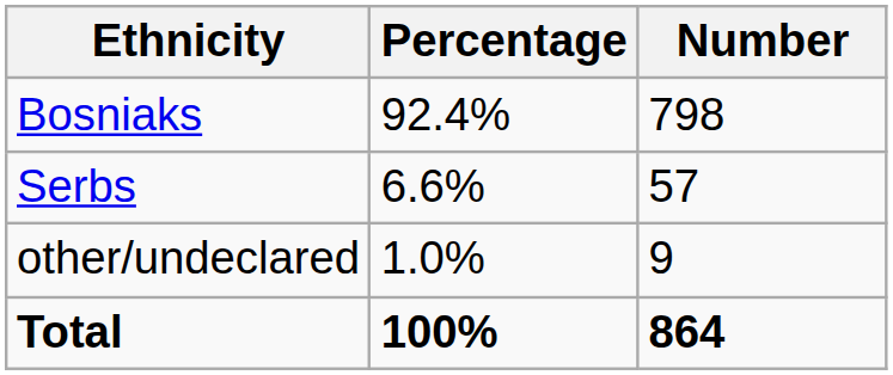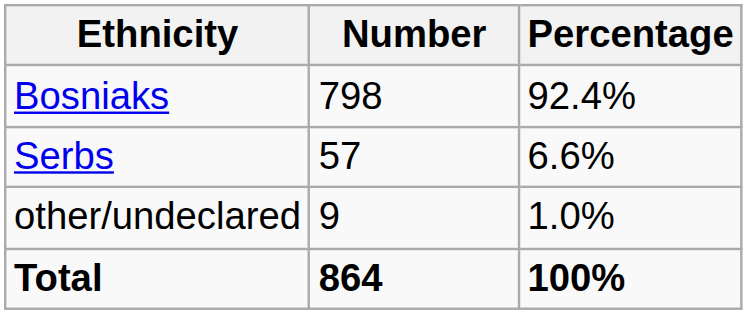columns swapped: Number <-> Percentage
